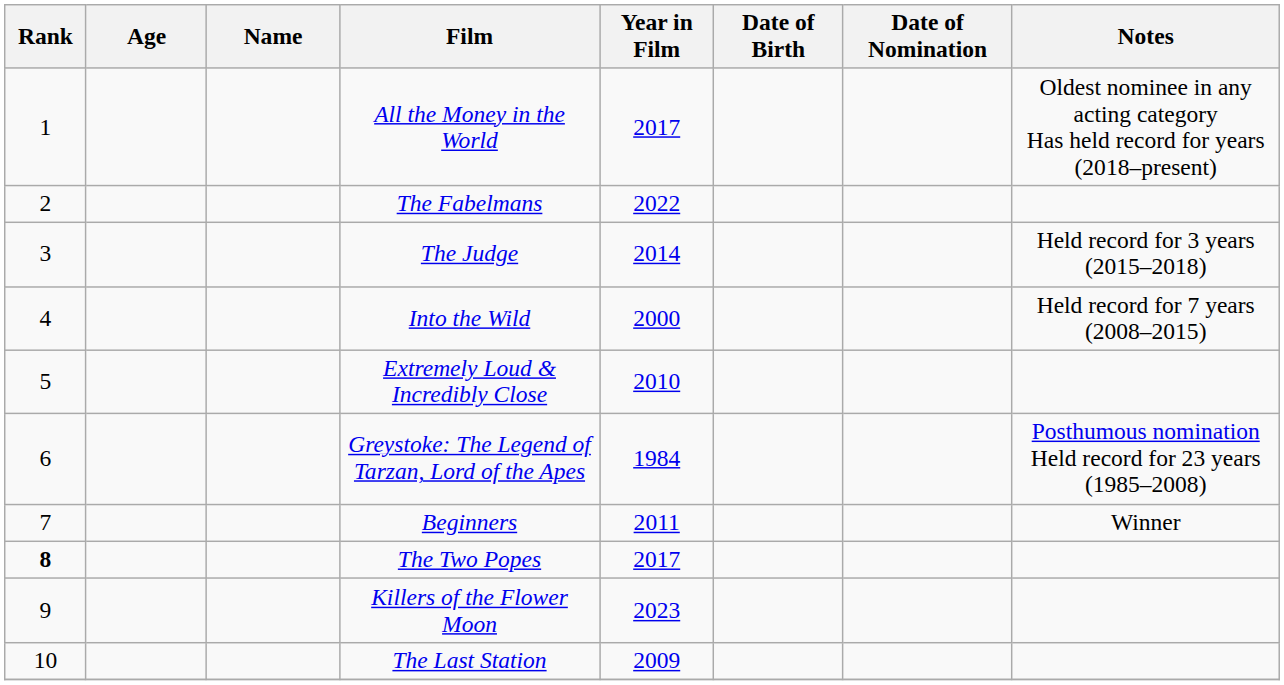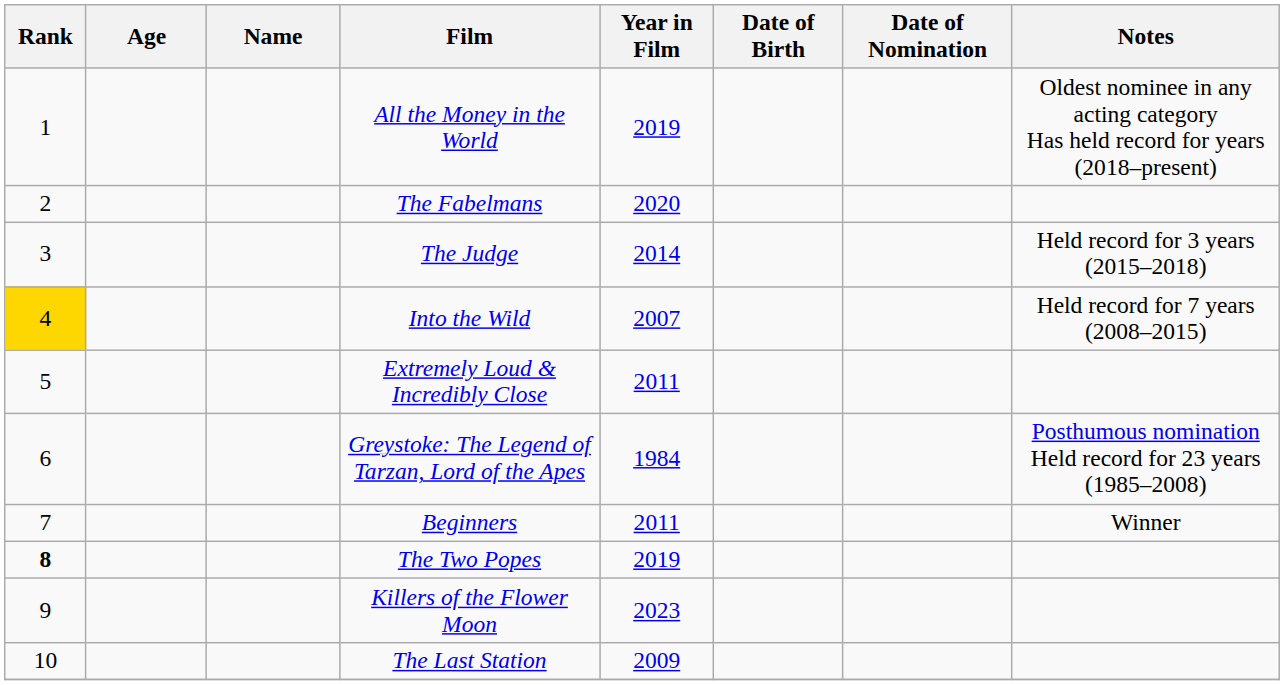All the Money in the World | Year in Film: 2017 -> 2019
The Fabelmans | Year in Film: 2022 -> 2020
Into the Wild | Rank: no background -> gold background
Into the Wild | Year in Film: 2000 -> 2007
Extremely Loud & Incredibly Close | Year in Film: 2010 -> 2011
The Two Popes | Year in Film: 2017 -> 2019
